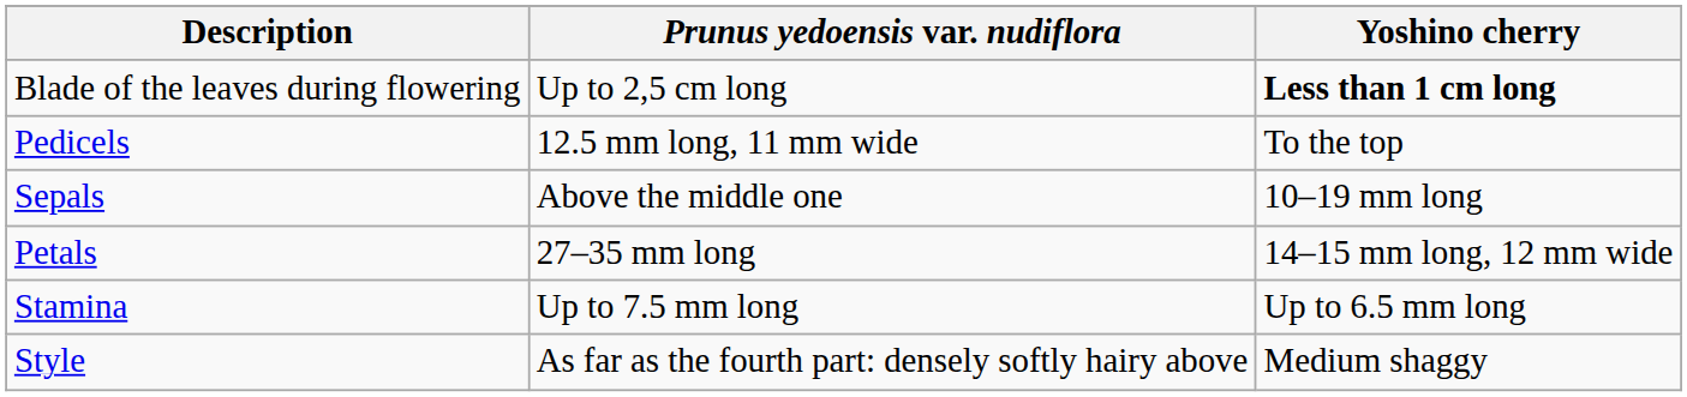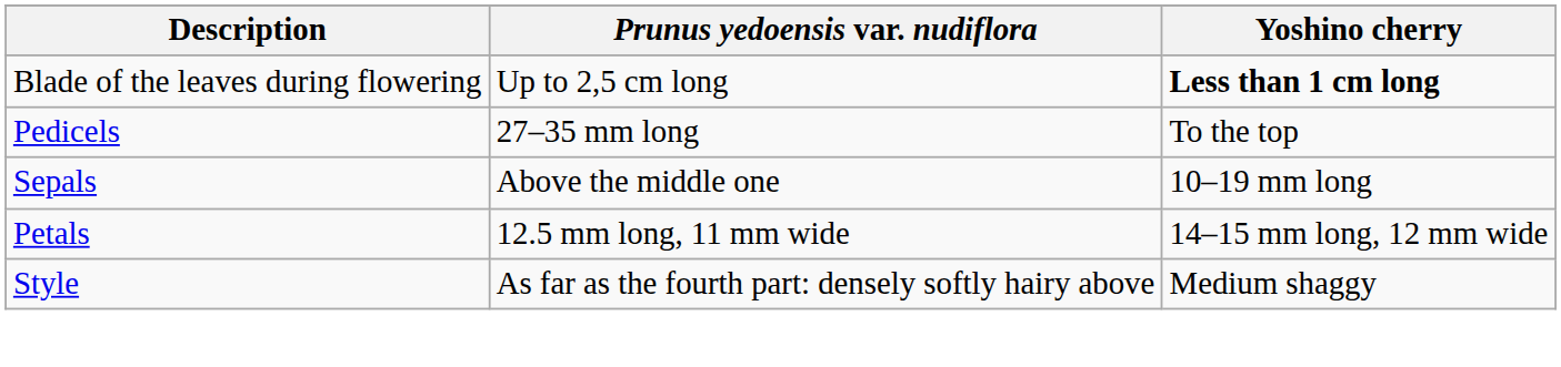Pedicels | Prunus yedoensis var. nudiflora: 12.5 mm long, 11 mm wide -> 27–35 mm long
Petals | Prunus yedoensis var. nudiflora: 27–35 mm long -> 12.5 mm long, 11 mm wide
- row: Stamina | Up to 7.5 mm long | Up to 6.5 mm long
